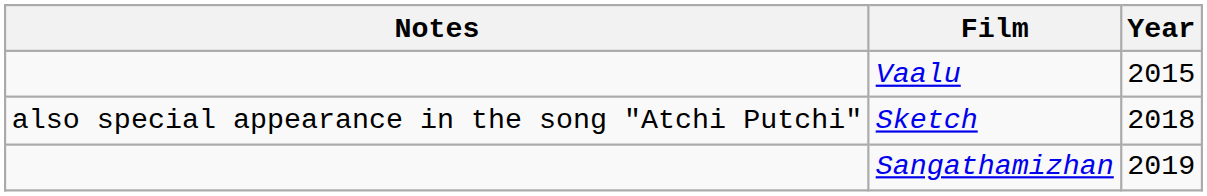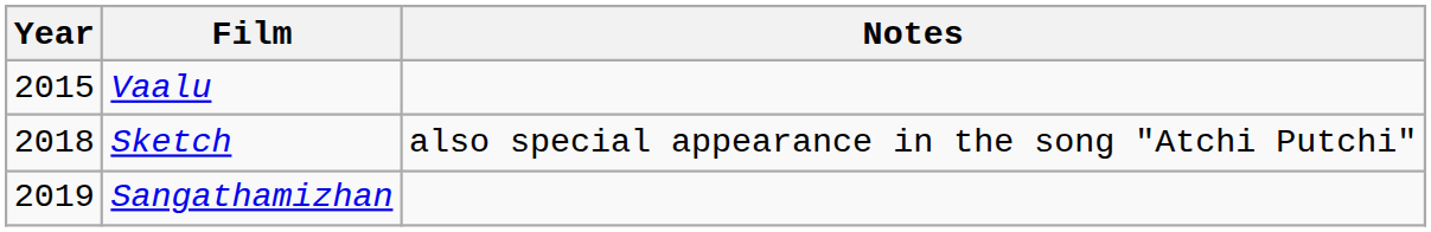columns swapped: Year <-> Notes
